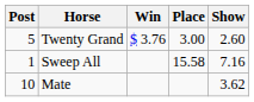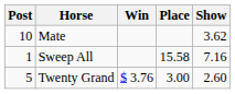rows swapped: Twenty Grand <-> Mate
